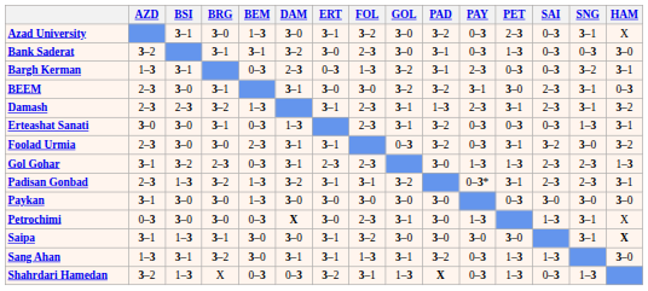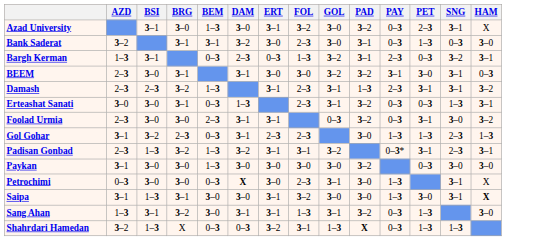- column: SAI | 0–3 | 0–3 | 0–3 | 2–3 | 2–3 | 0–3 | 3–2 | 2–3 | 2–3 | 3–0 | 1–3 | 1–3 | 0–3
Paykan | PAD: 3–0 -> 3–2
Saipa | PAY: 3–0 -> 1–3
